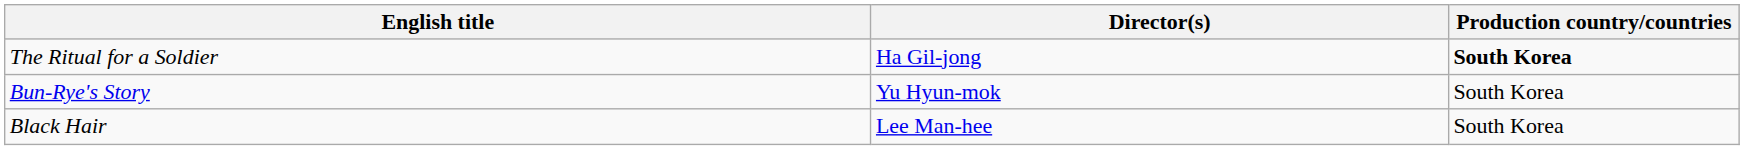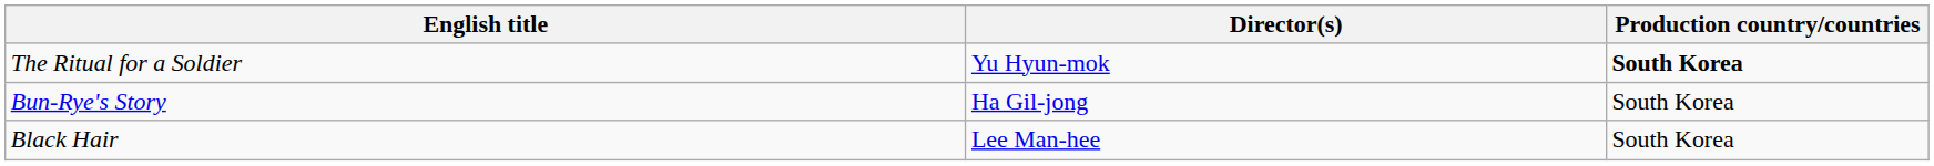The Ritual for a Soldier | Director(s): Ha Gil-jong -> Yu Hyun-mok
Bun-Rye's Story | Director(s): Yu Hyun-mok -> Ha Gil-jong
